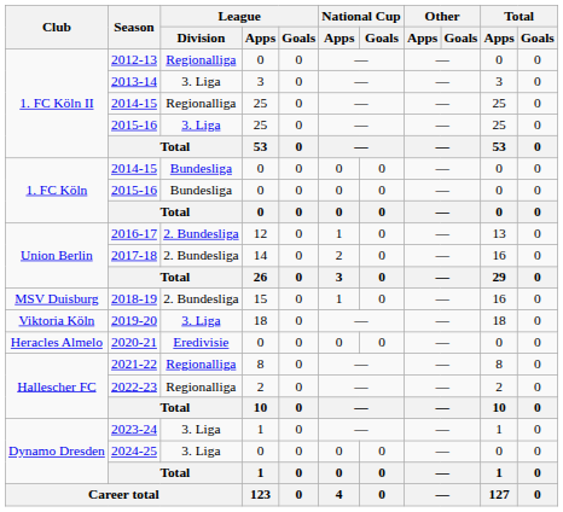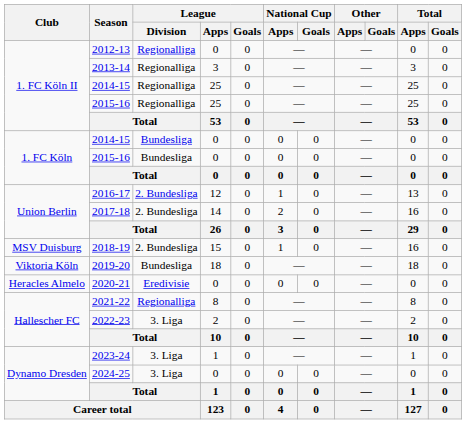2013-14 | League / Division: 3. Liga -> Regionalliga
2015-16 / 25 | League / Division: 3. Liga -> Regionalliga
2019-20 | League / Division: 3. Liga -> Bundesliga
2022-23 | League / Division: Regionalliga -> 3. Liga
